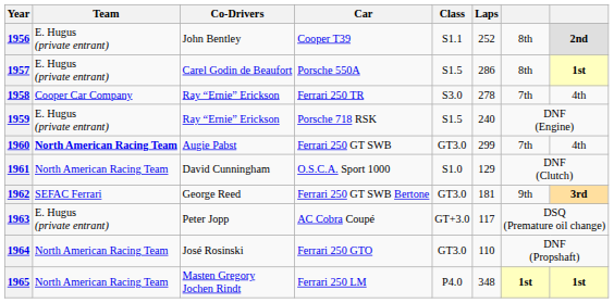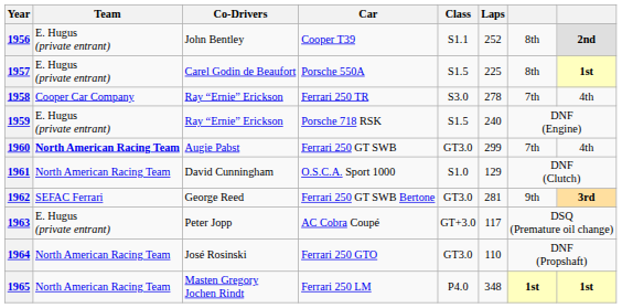1957 | Laps: 286 -> 225
1962 | Laps: 181 -> 281
